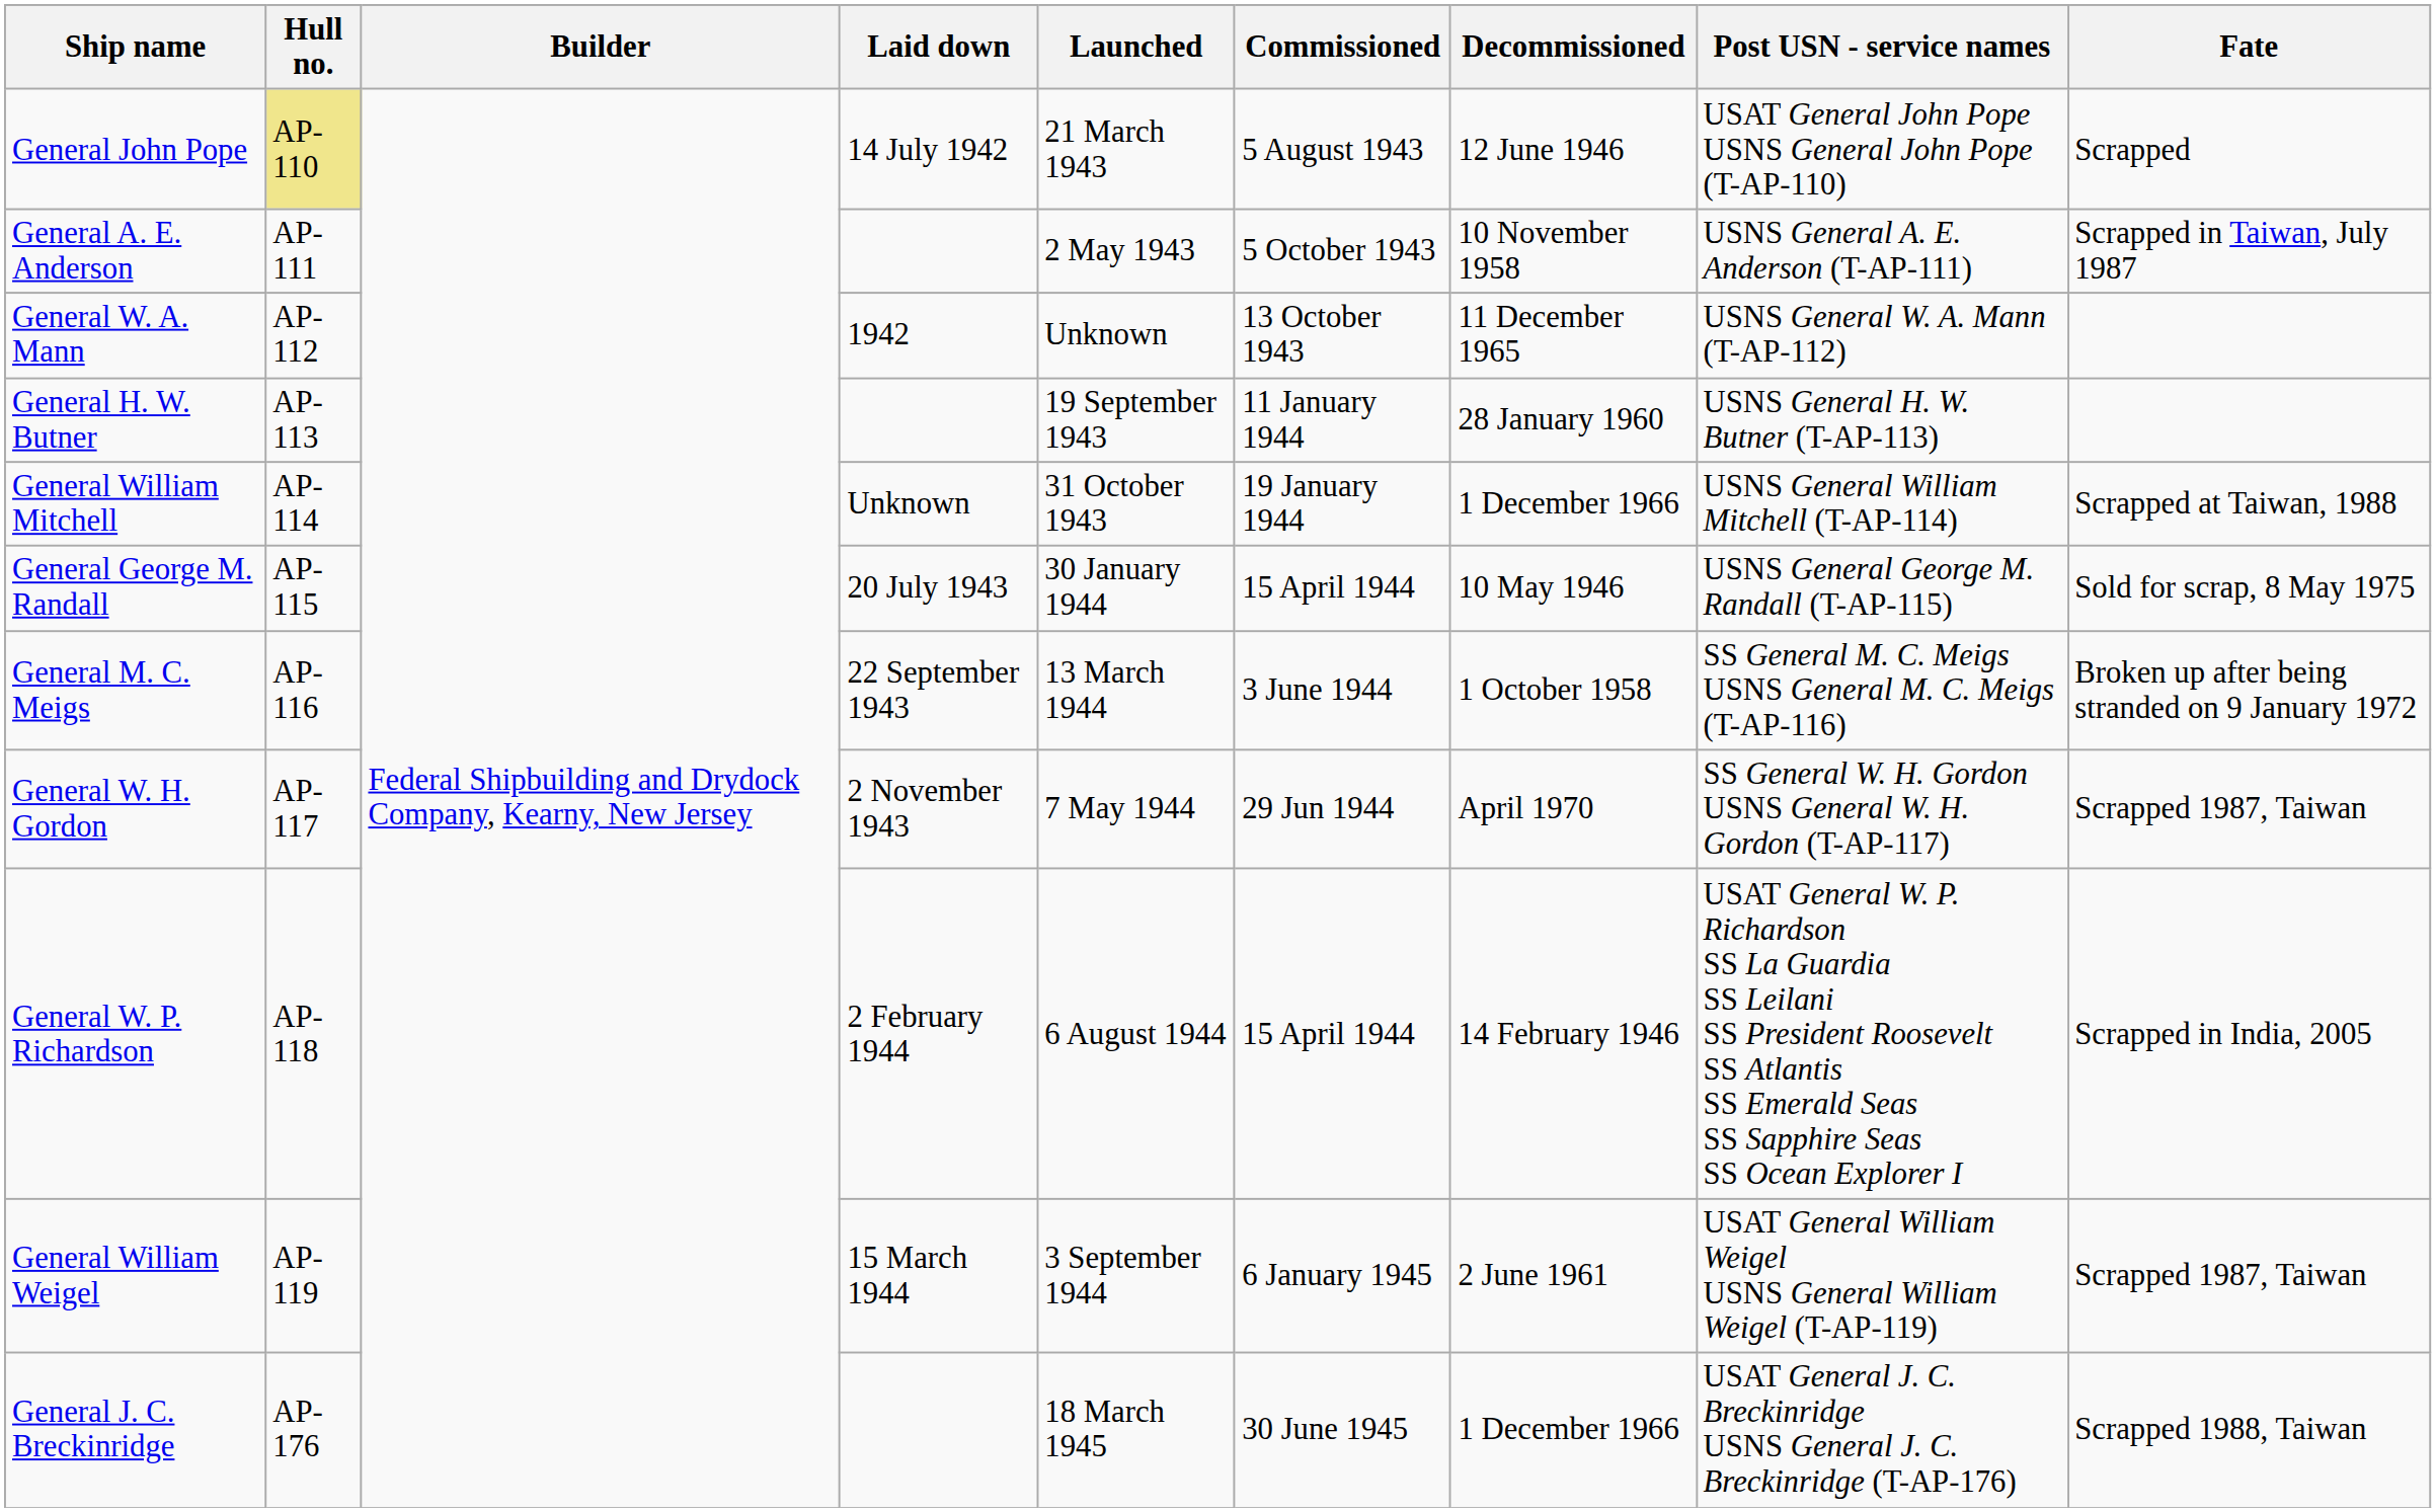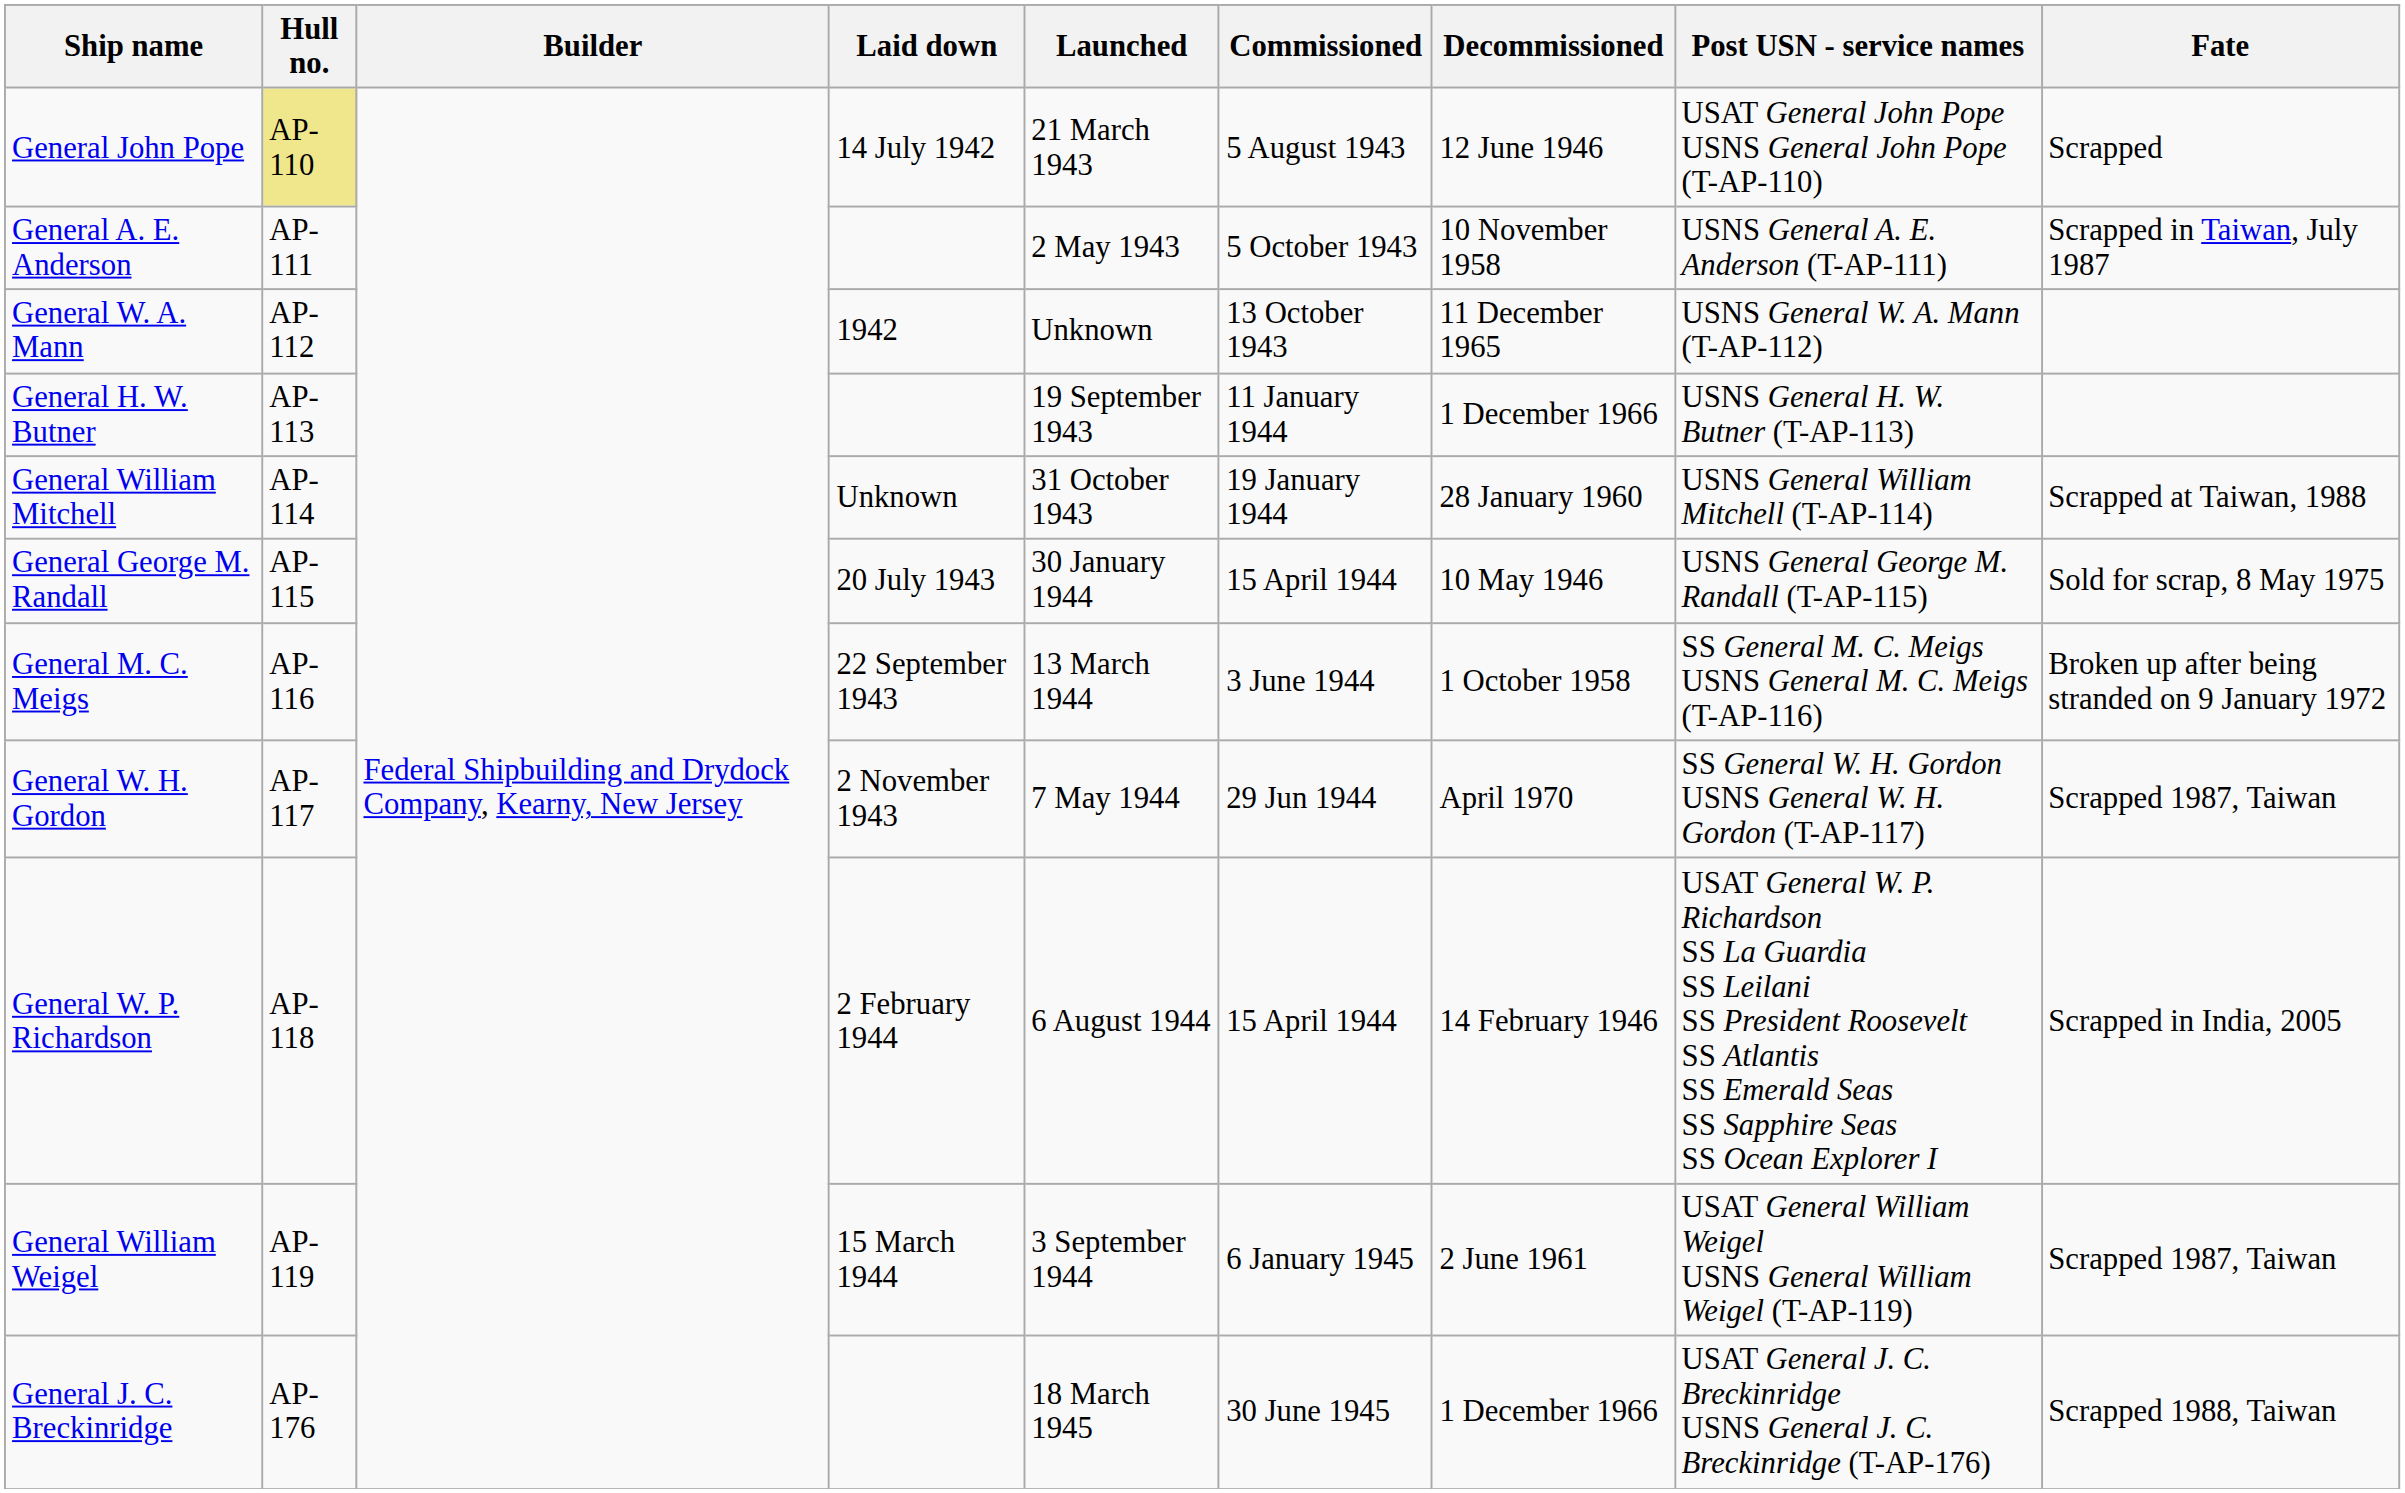General H. W. Butner | Decommissioned: 28 January 1960 -> 1 December 1966
General William Mitchell | Decommissioned: 1 December 1966 -> 28 January 1960
